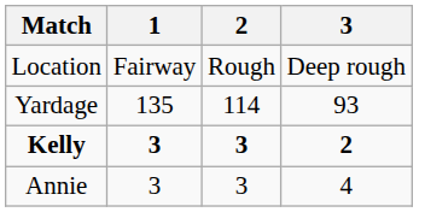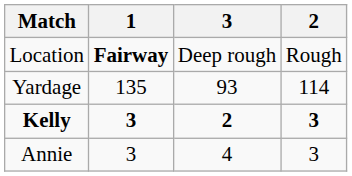columns swapped: 2 <-> 3
Location | 1: normal -> bold
